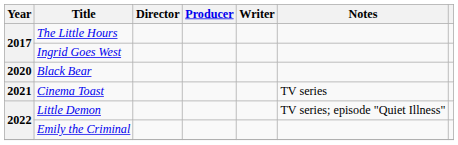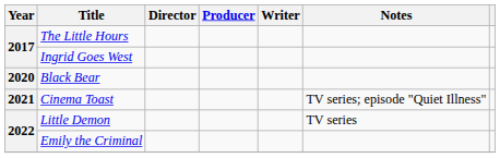Cinema Toast | Notes: TV series -> TV series; episode "Quiet Illness"
Little Demon | Notes: TV series; episode "Quiet Illness" -> TV series
